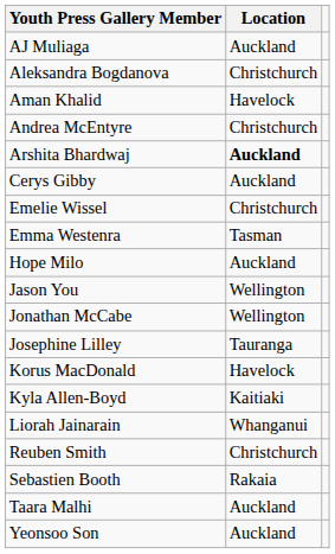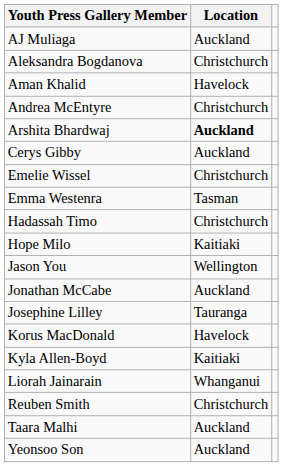+ row: Hadassah Timo | Christchurch
Hope Milo | Location: Auckland -> Kaitiaki
Jonathan McCabe | Location: Wellington -> Auckland
- row: Sebastien Booth | Rakaia
